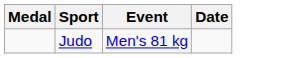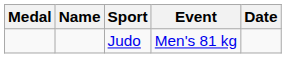+ column: Name
